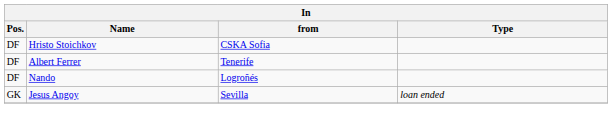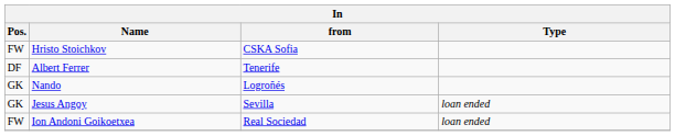Hristo Stoichkov | Pos.: DF -> FW
Nando | Pos.: DF -> GK
+ row: FW | Ion Andoni Goikoetxea | Real Sociedad | loan ended
